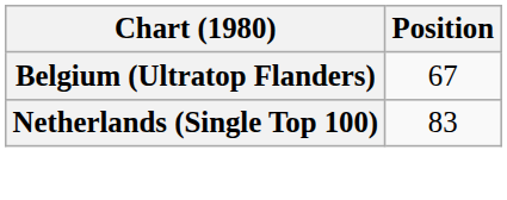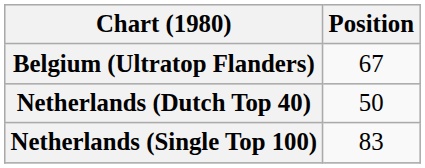+ row: Netherlands (Dutch Top 40) | 50
